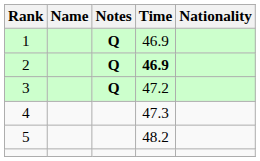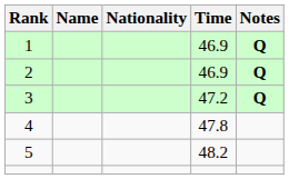columns swapped: Nationality <-> Notes
2 | Time: bold -> normal
4 | Time: 47.3 -> 47.8
